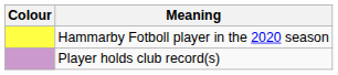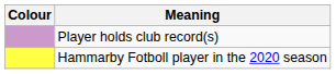rows swapped: Hammarby Fotboll player in the 2020 season <-> Player holds club record(s)
